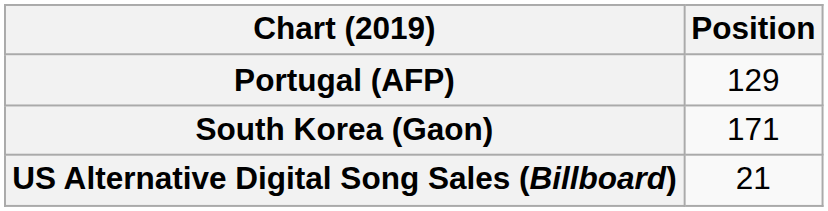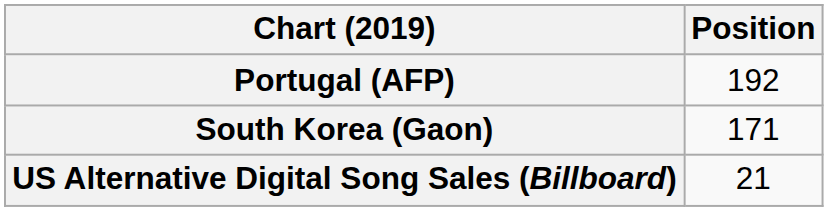Portugal (AFP) | Position: 129 -> 192
